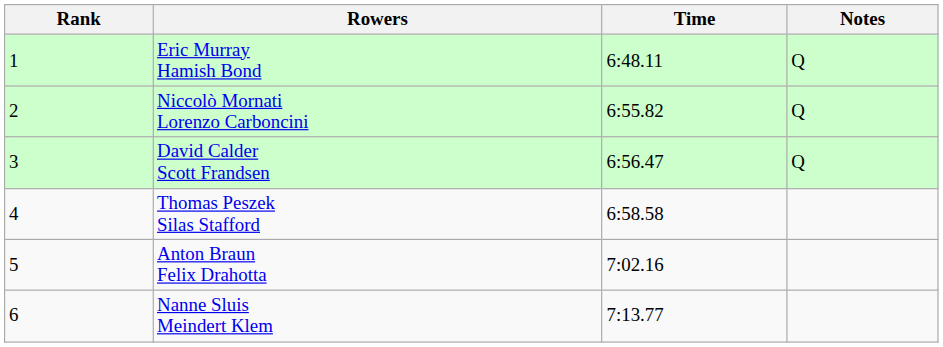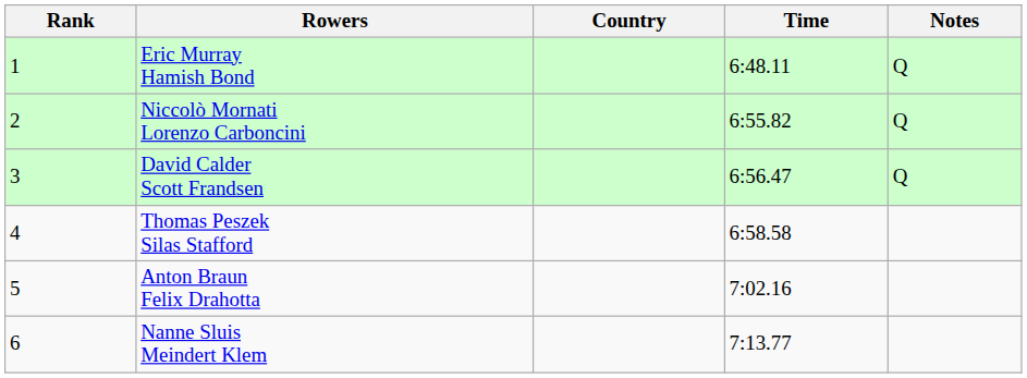+ column: Country
